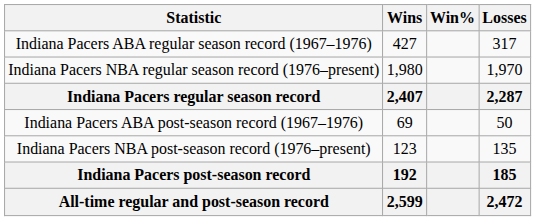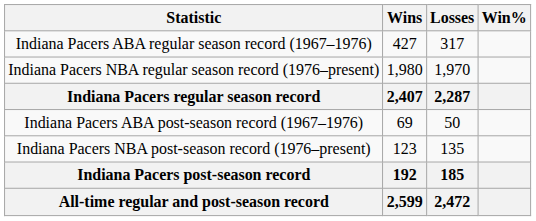columns swapped: Losses <-> Win%
